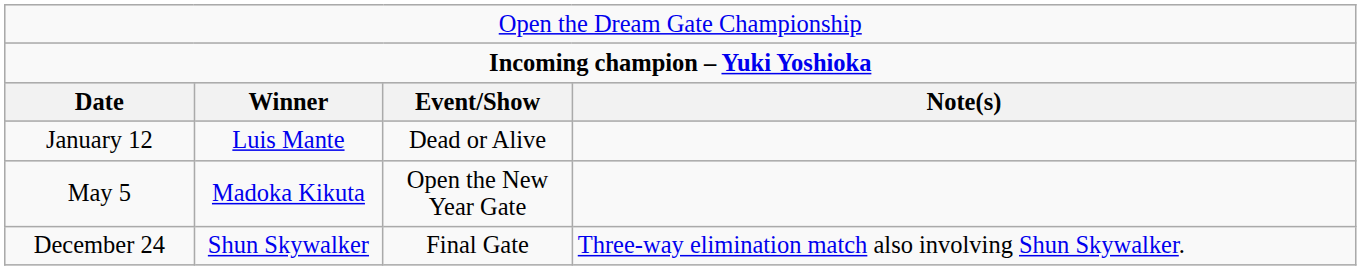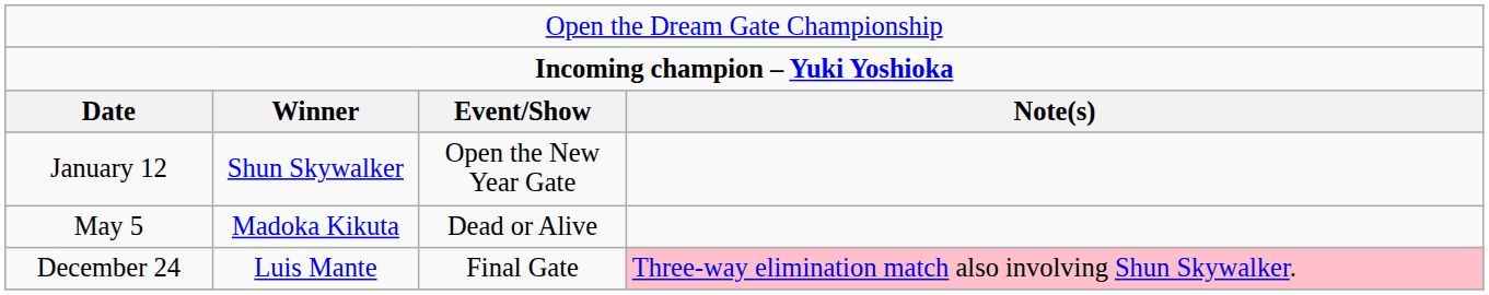January 12 | column 2: Luis Mante -> Shun Skywalker
January 12 | column 3: Dead or Alive -> Open the New Year Gate
May 5 | column 3: Open the New Year Gate -> Dead or Alive
December 24 | column 2: Shun Skywalker -> Luis Mante
December 24 | column 4: no background -> pink background
